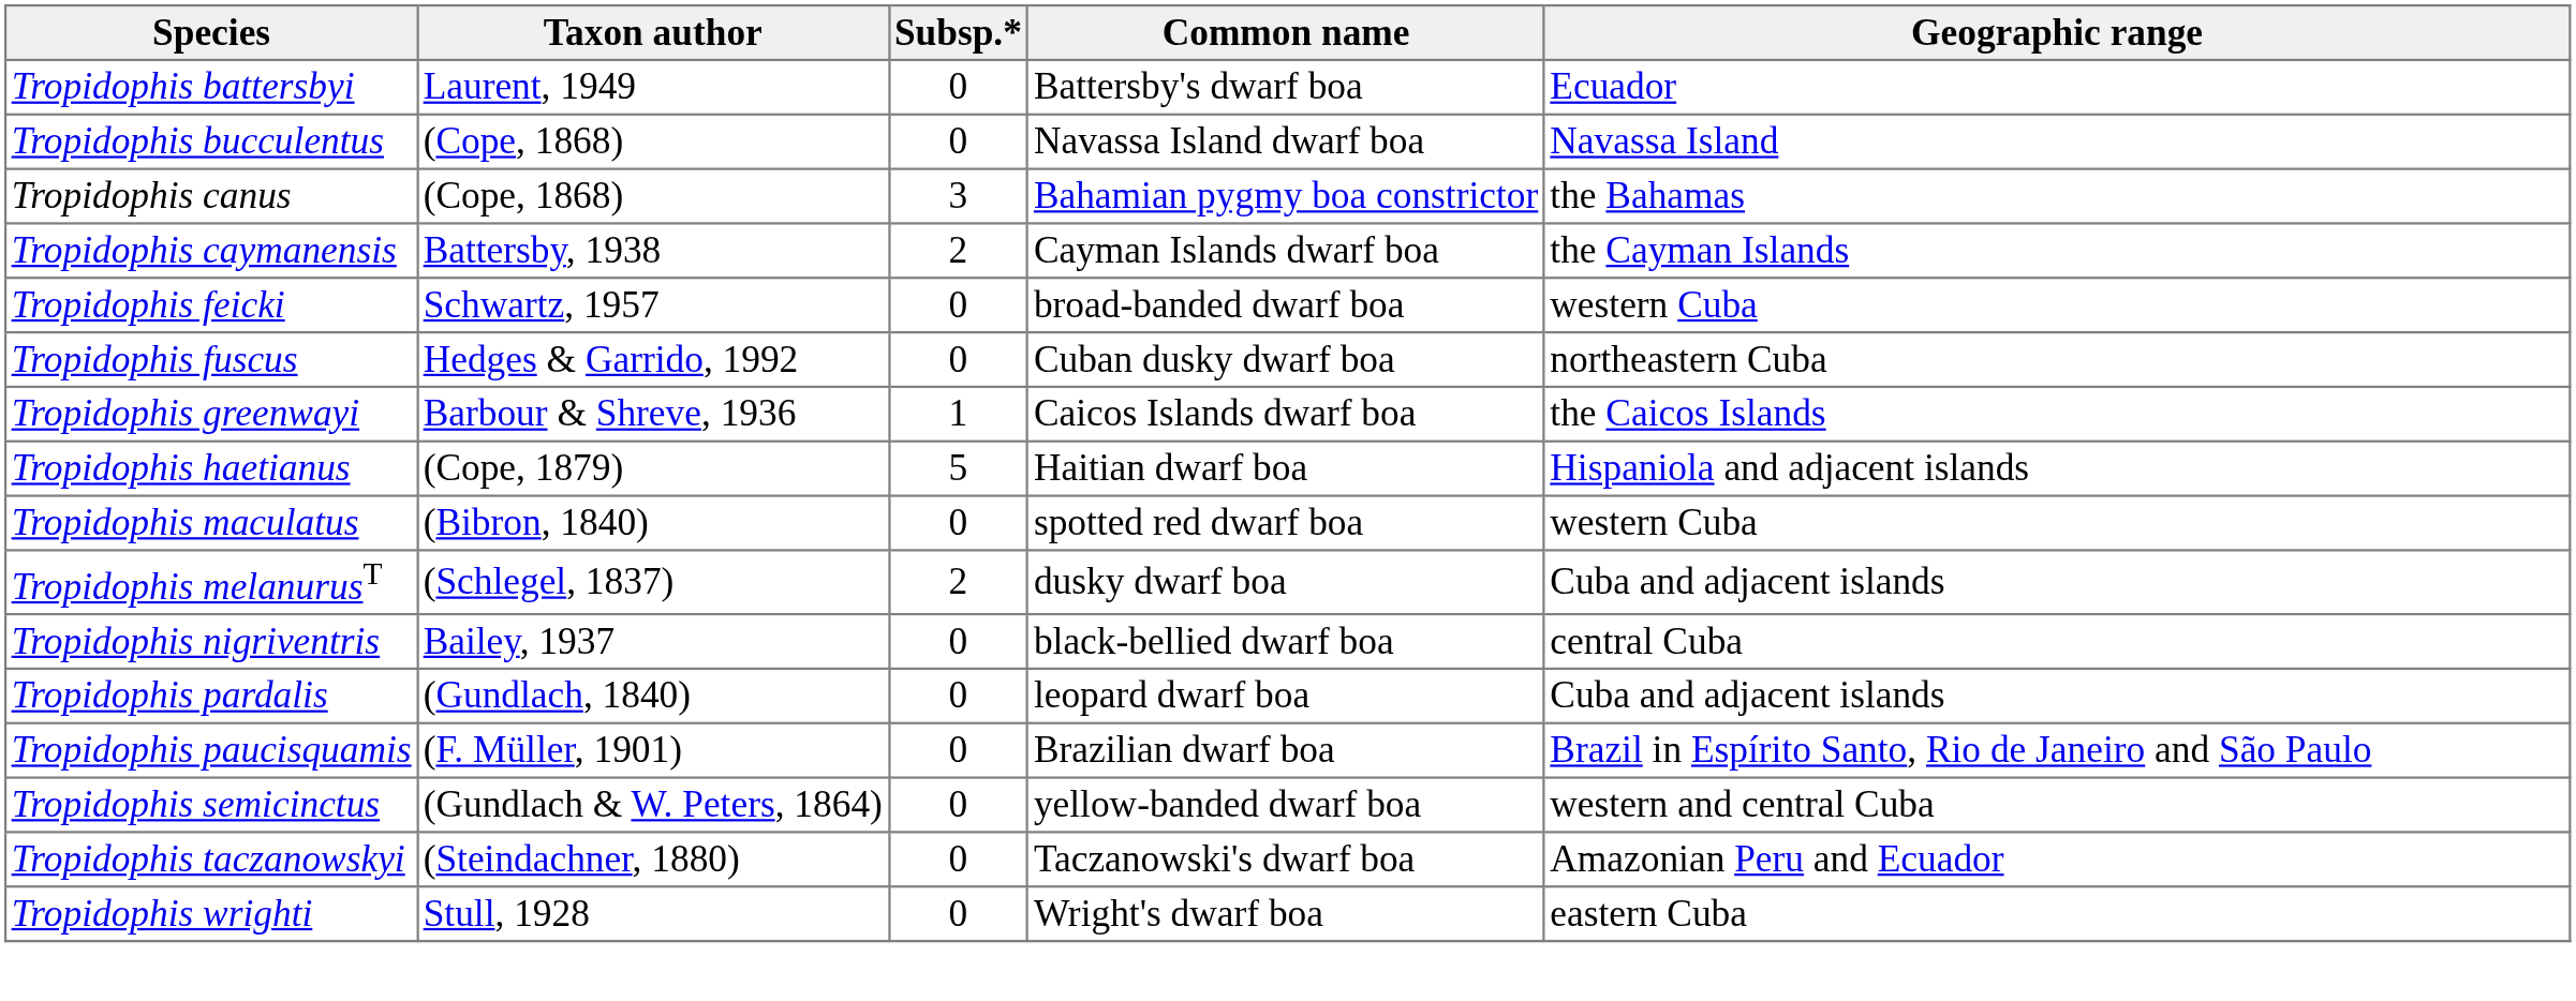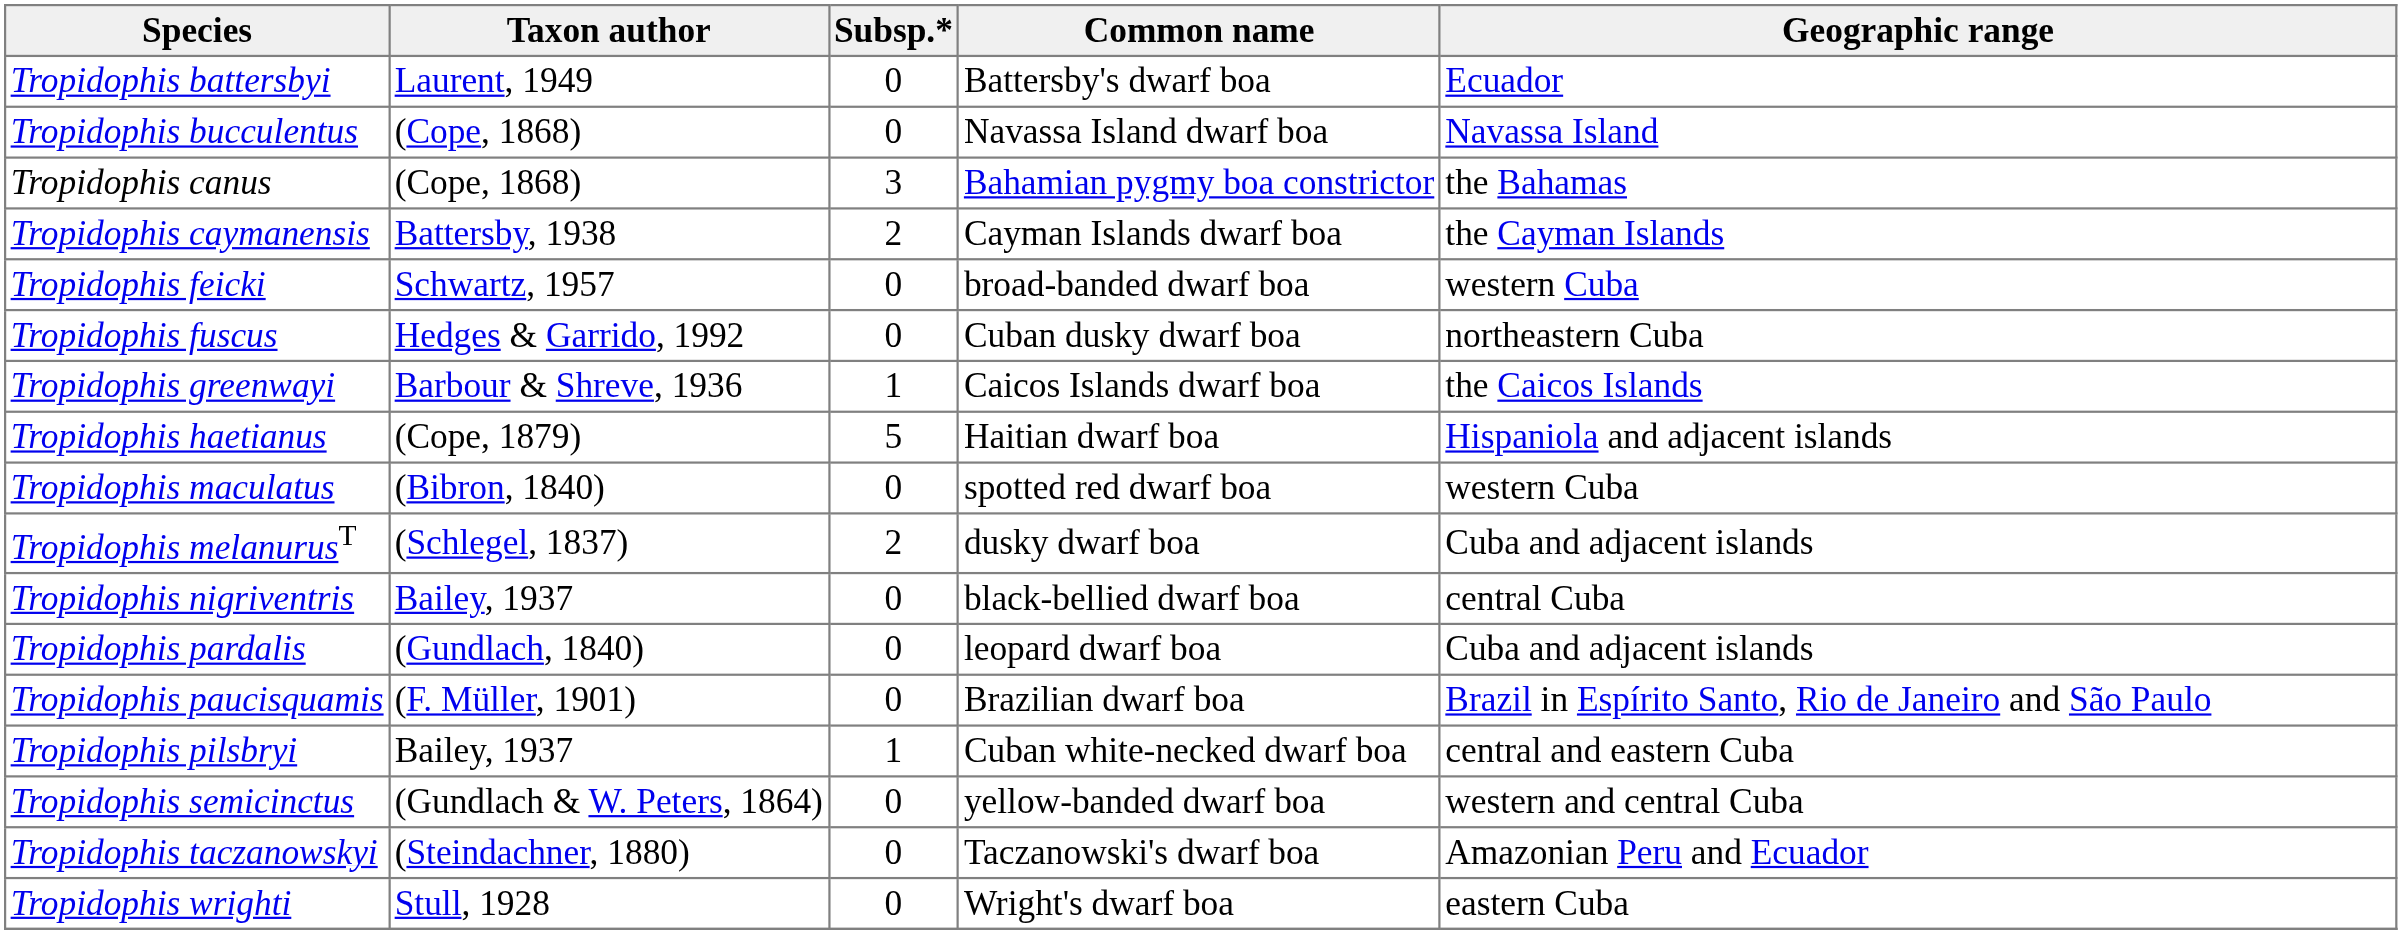+ row: Tropidophis pilsbryi | Bailey, 1937 | 1 | Cuban white-necked dwarf boa | central and eastern Cuba
